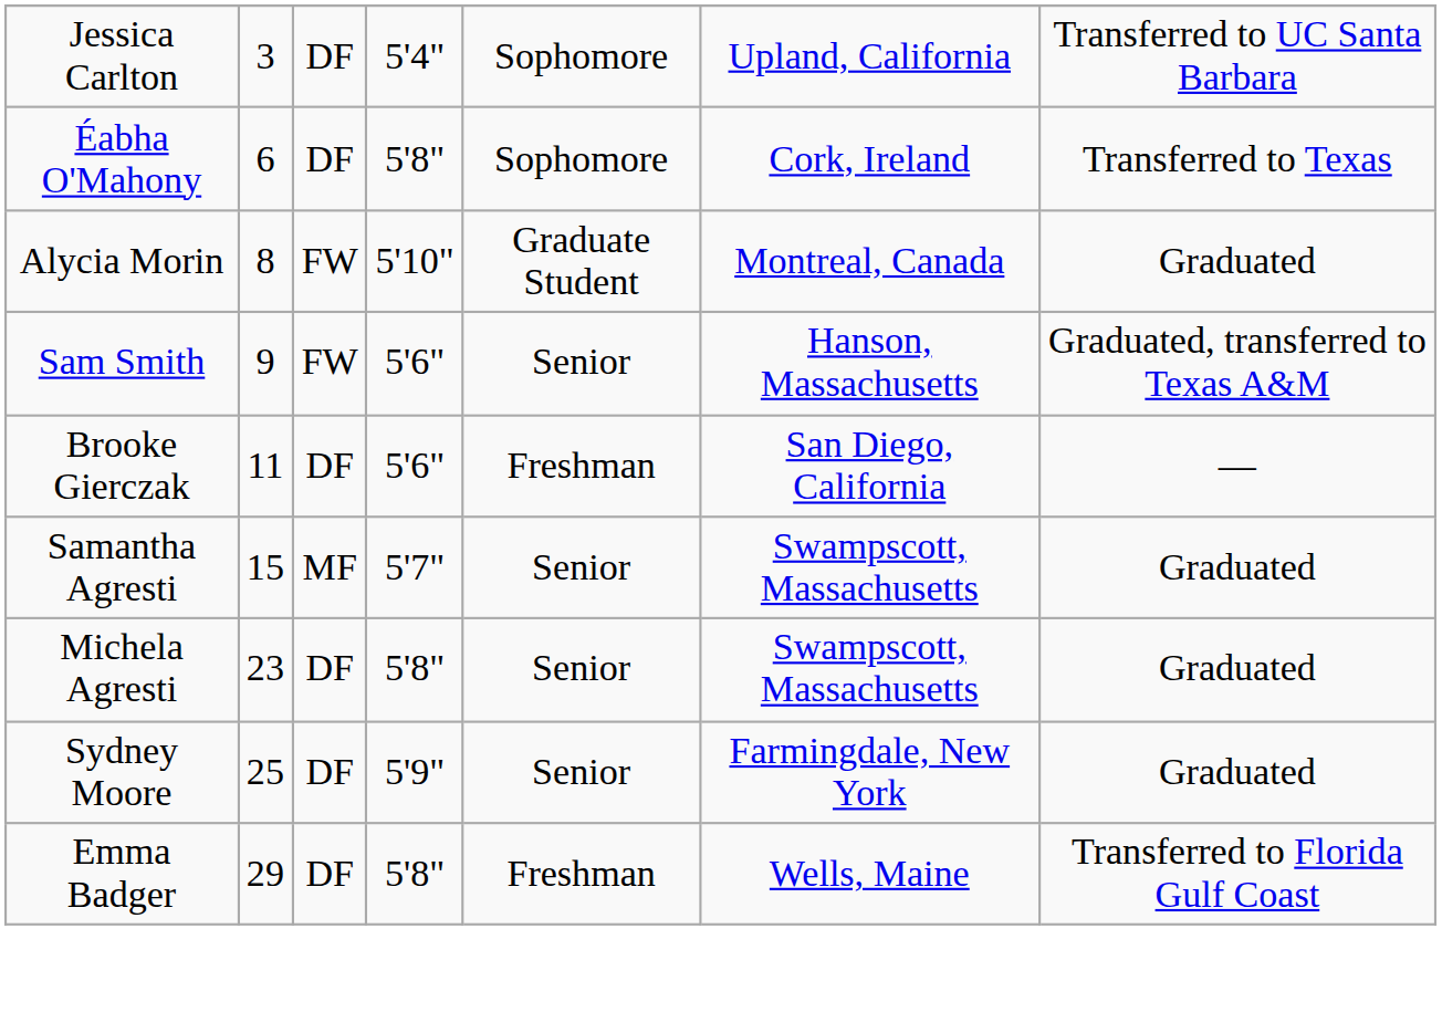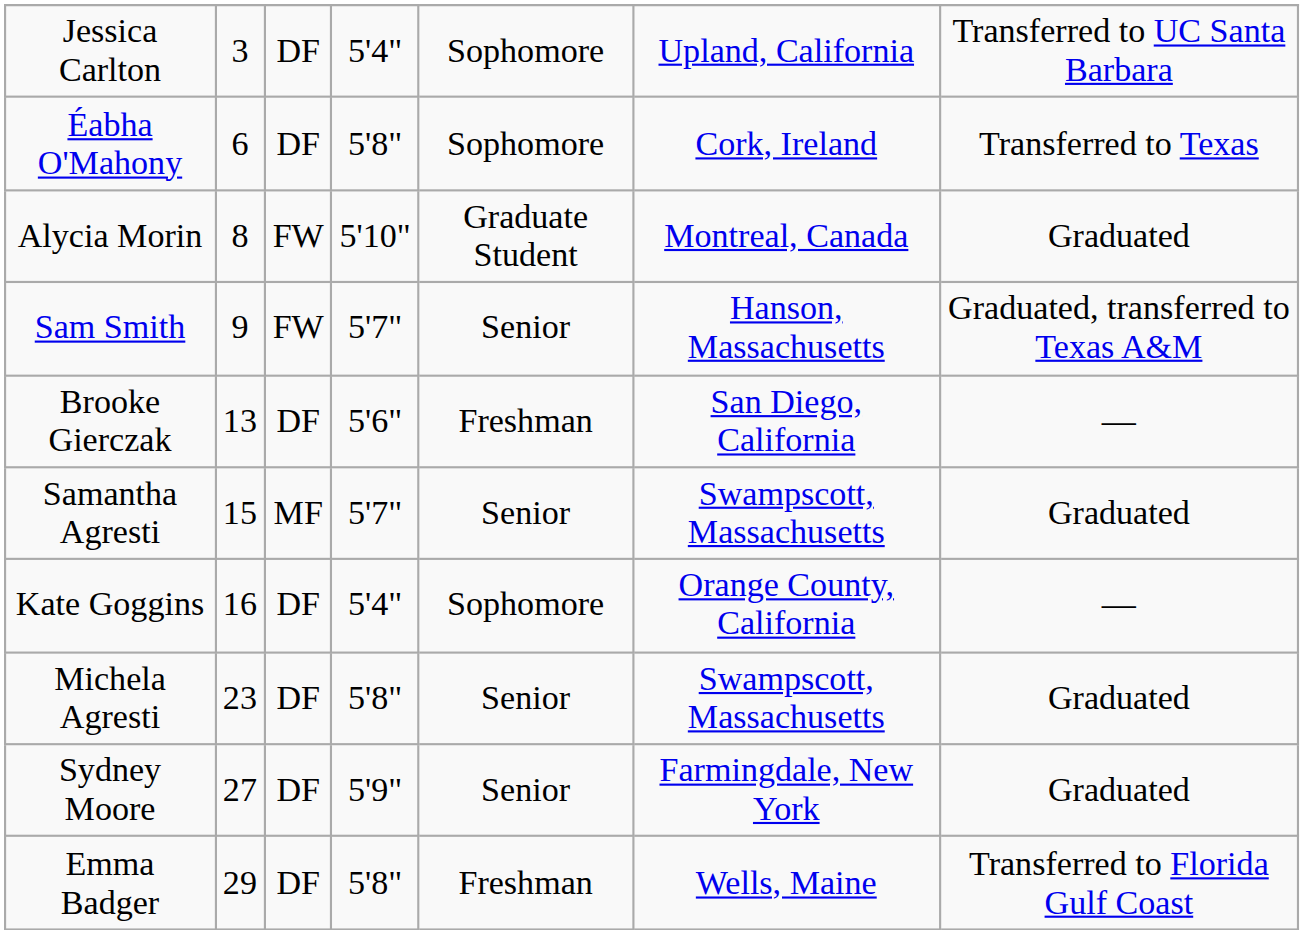Sam Smith | column 4: 5'6" -> 5'7"
Brooke Gierczak | column 2: 11 -> 13
+ row: Kate Goggins | 16 | DF | 5'4" | Sophomore | Orange County, California | —
Sydney Moore | column 2: 25 -> 27
